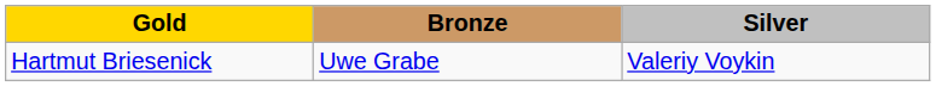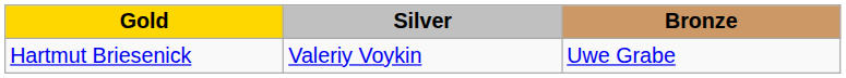columns swapped: Silver <-> Bronze
